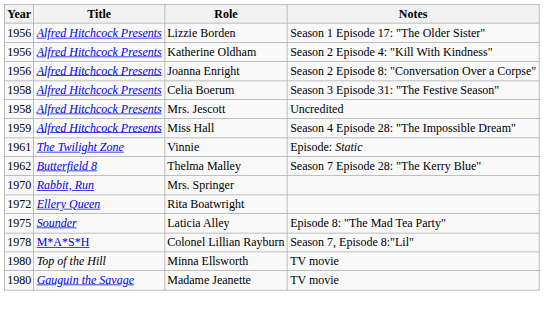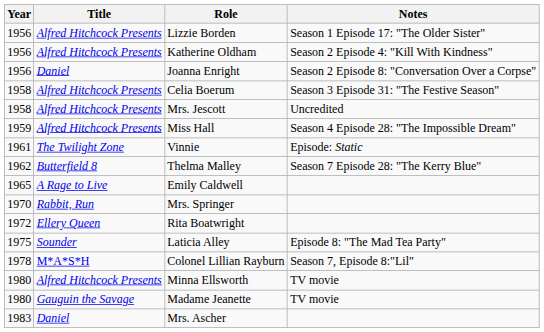Joanna Enright | Title: Alfred Hitchcock Presents -> Daniel
+ row: 1965 | A Rage to Live | Emily Caldwell
Minna Ellsworth | Title: Top of the Hill -> Alfred Hitchcock Presents
+ row: 1983 | Daniel | Mrs. Ascher
